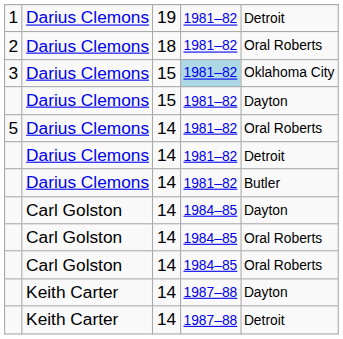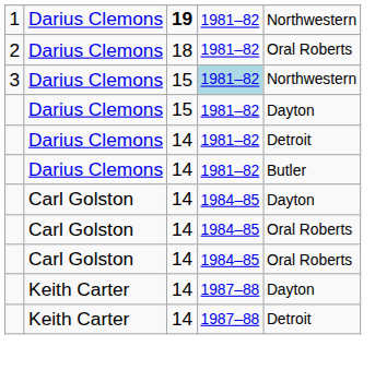1 | column 3: normal -> bold
1 | column 5: Detroit -> Northwestern
3 | column 5: Oklahoma City -> Northwestern
- row: 5 | Darius Clemons | 14 | 1981–82 | Oral Roberts
